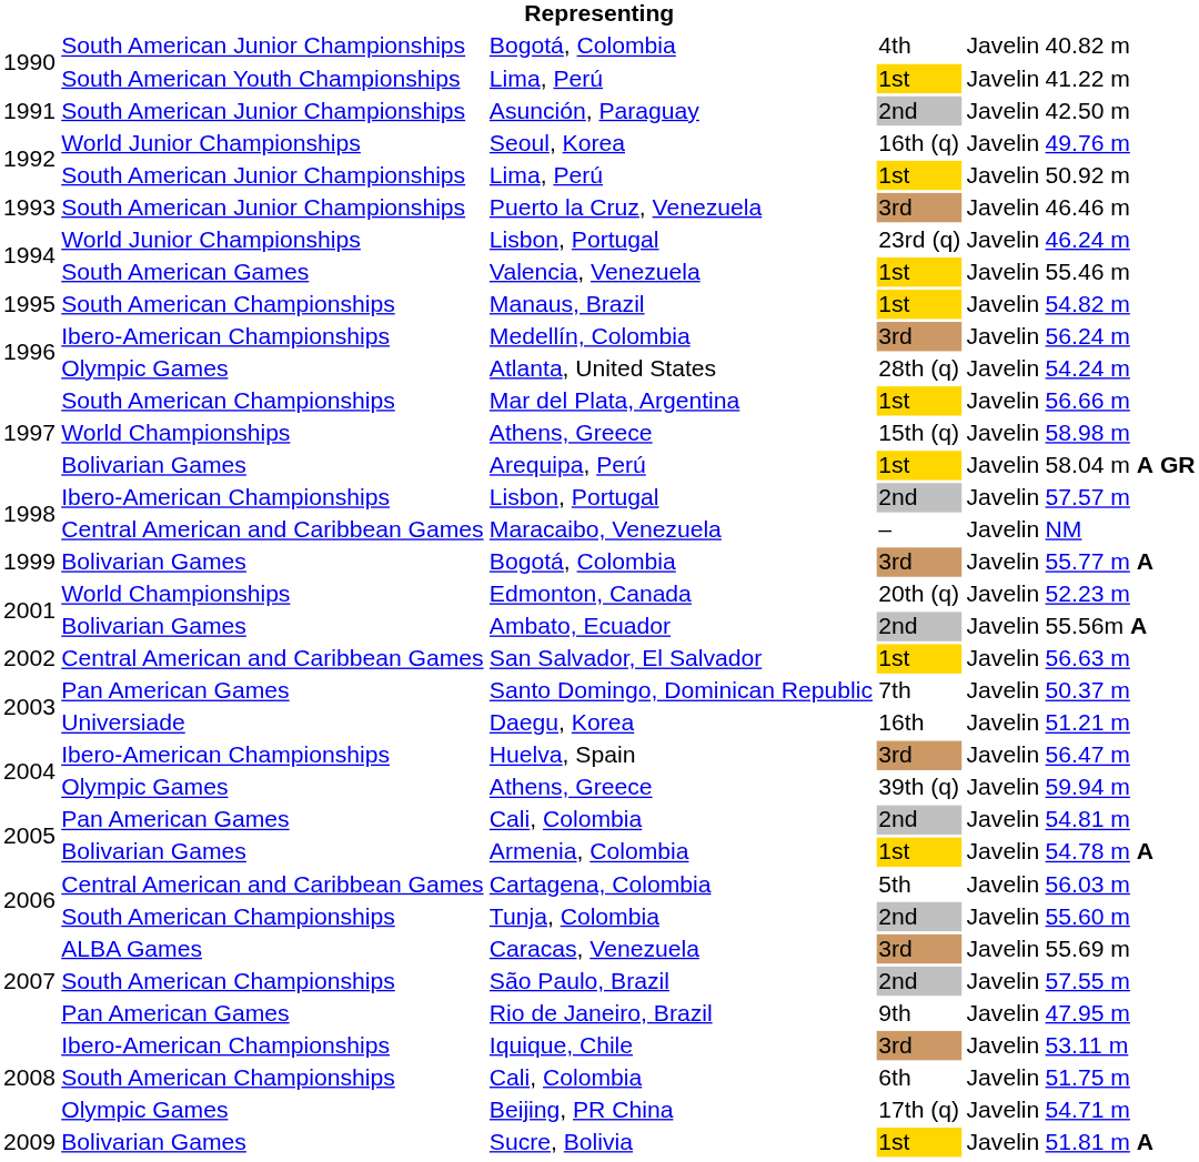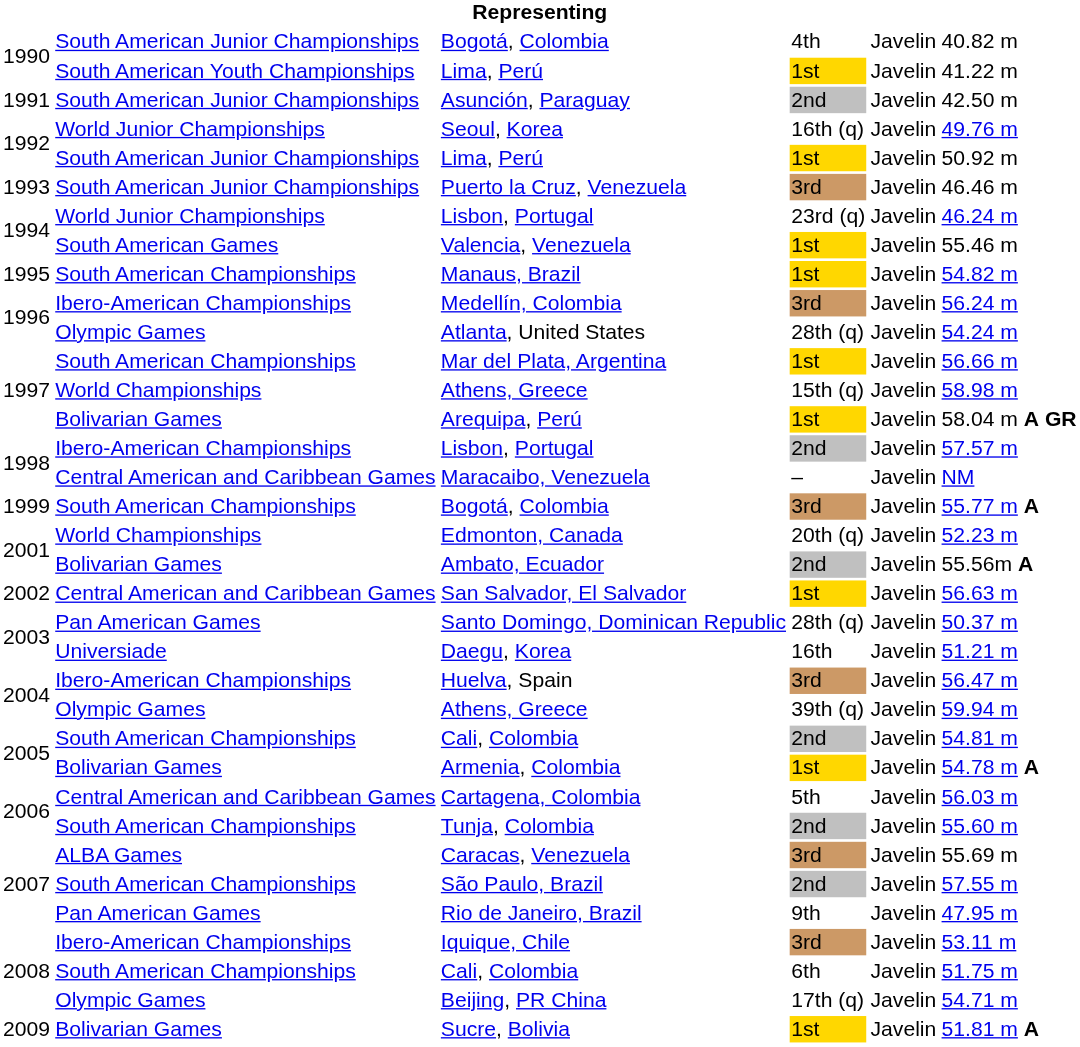1999 / Bogotá, Colombia | column 2: Bolivarian Games -> South American Championships
Santo Domingo, Dominican Republic | column 4: 7th -> 28th (q)
2005 / Cali, Colombia | column 2: Pan American Games -> South American Championships
